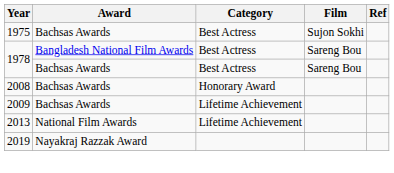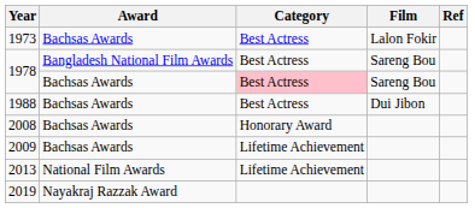+ row: 1973 | Bachsas Awards | Best Actress | Lalon Fokir
- row: 1975 | Bachsas Awards | Best Actress | Sujon Sokhi
1978 / Bachsas Awards | Category: no background -> pink background
+ row: 1988 | Bachsas Awards | Best Actress | Dui Jibon
